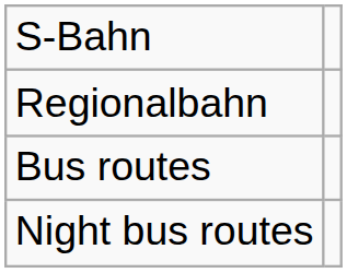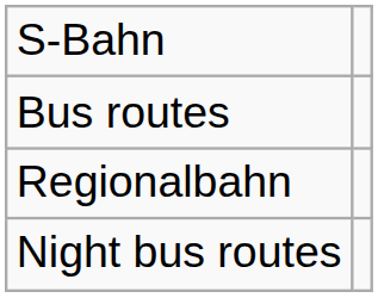rows swapped: Regionalbahn <-> Bus routes
